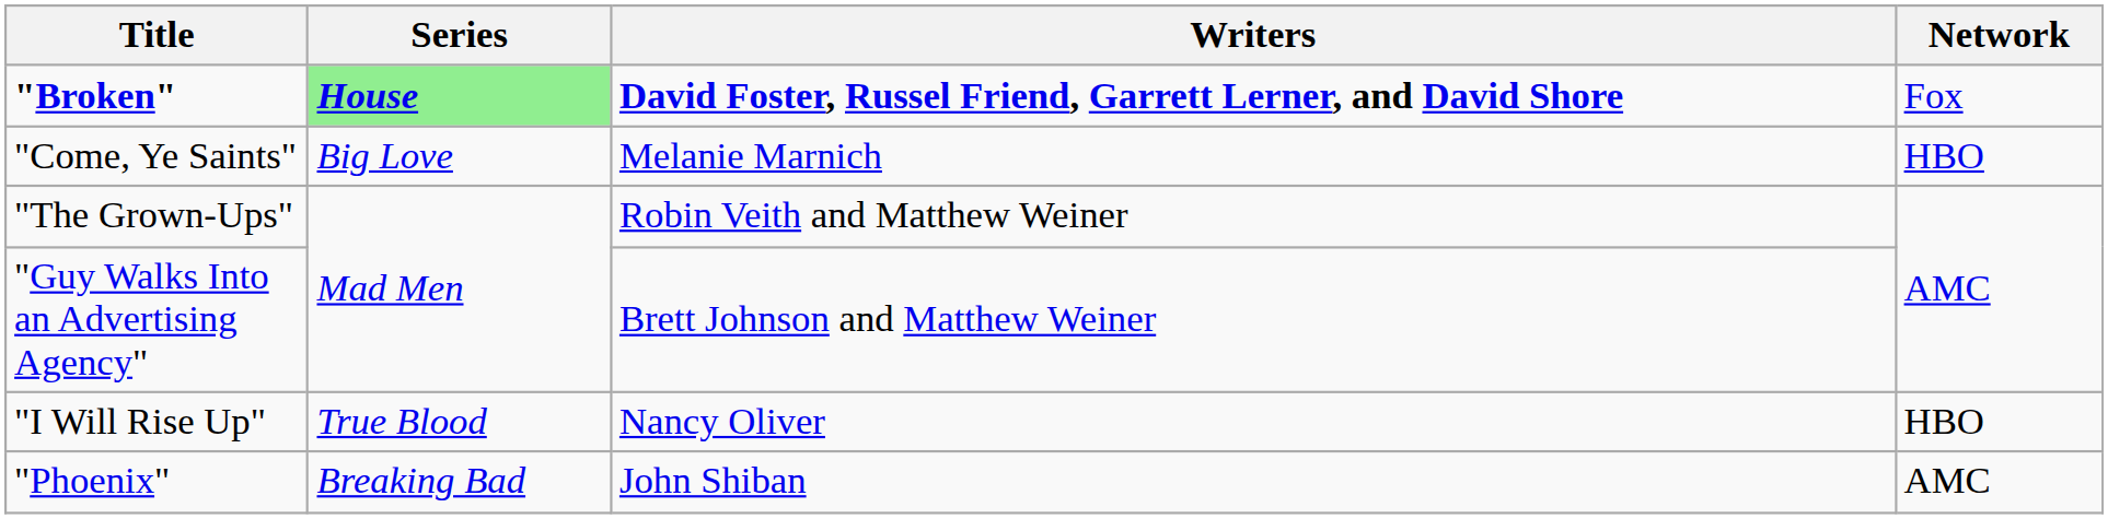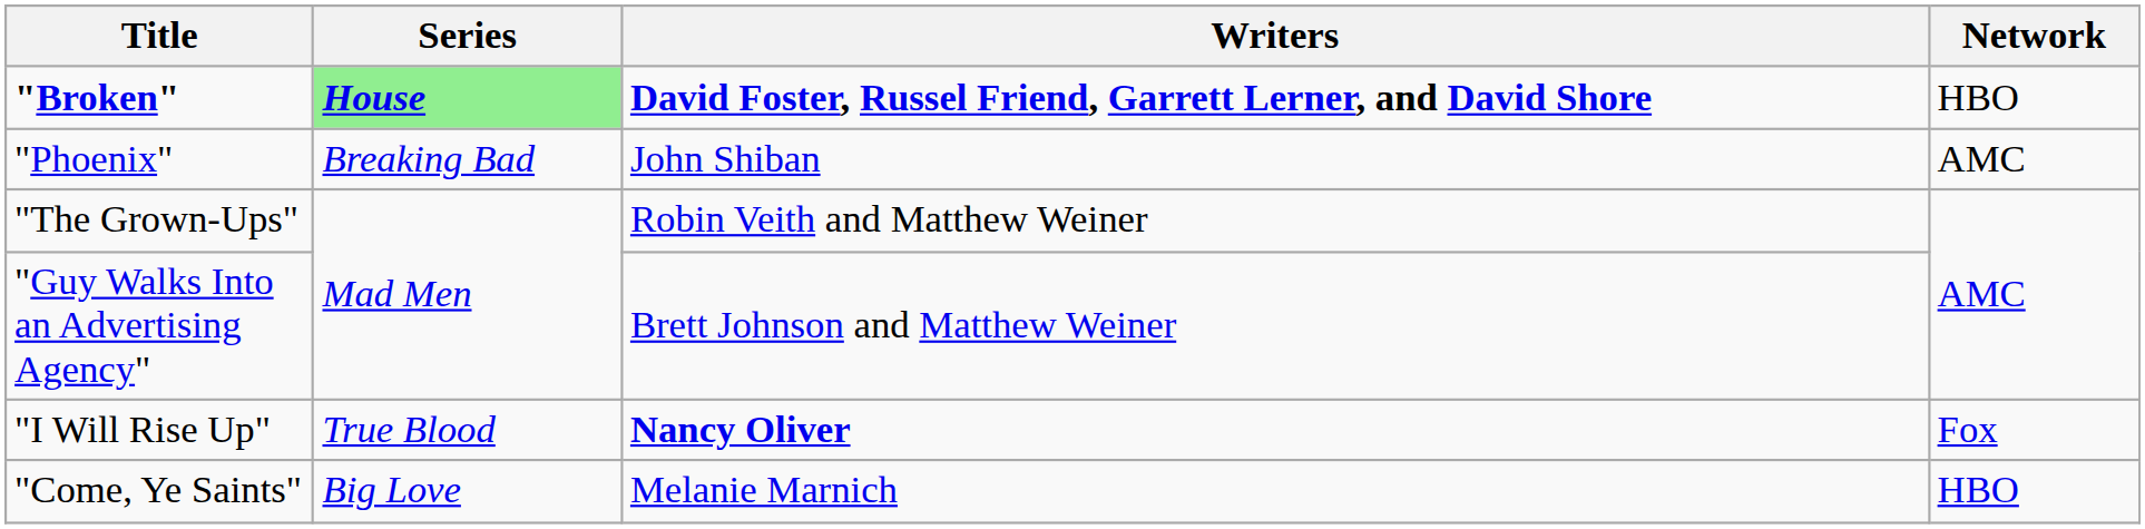"Broken" | Network: Fox -> HBO
rows swapped: "Come, Ye Saints" <-> "Phoenix"
"I Will Rise Up" | Writers: normal -> bold
"I Will Rise Up" | Network: HBO -> Fox
